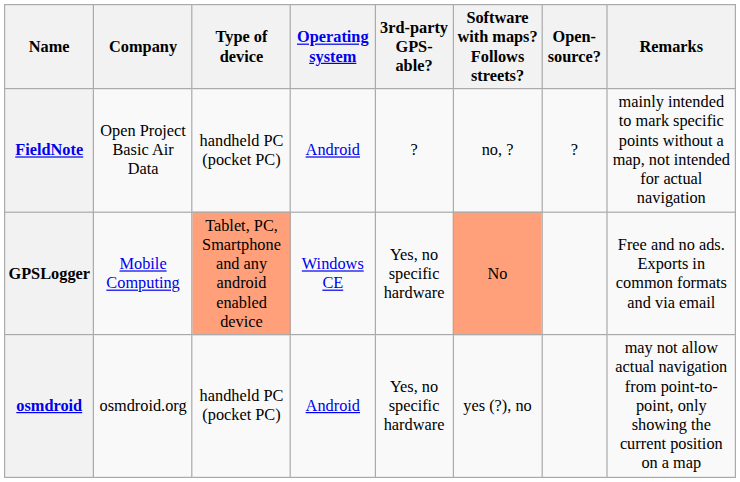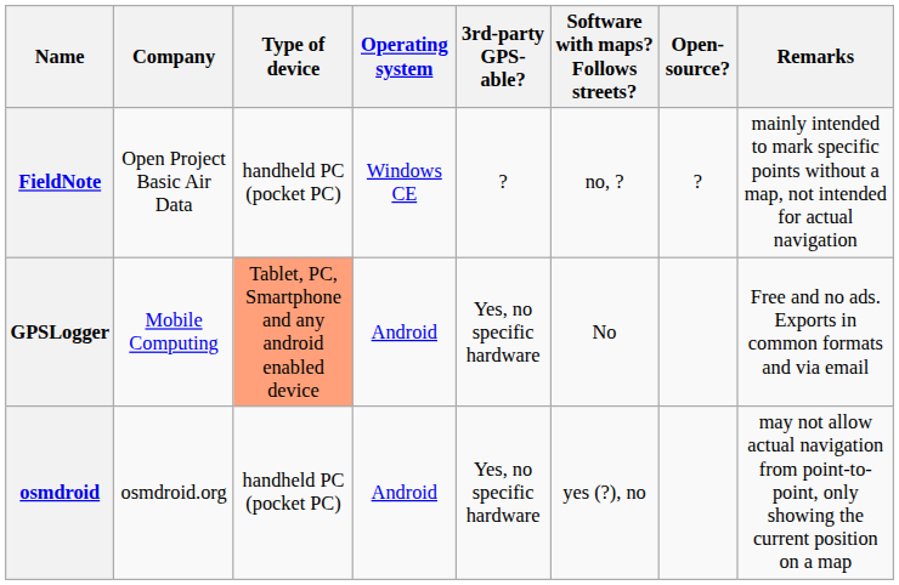FieldNote | Operating system: Android -> Windows CE
GPSLogger | Operating system: Windows CE -> Android
GPSLogger | Software with maps? Follows streets?: lightsalmon background -> no background
